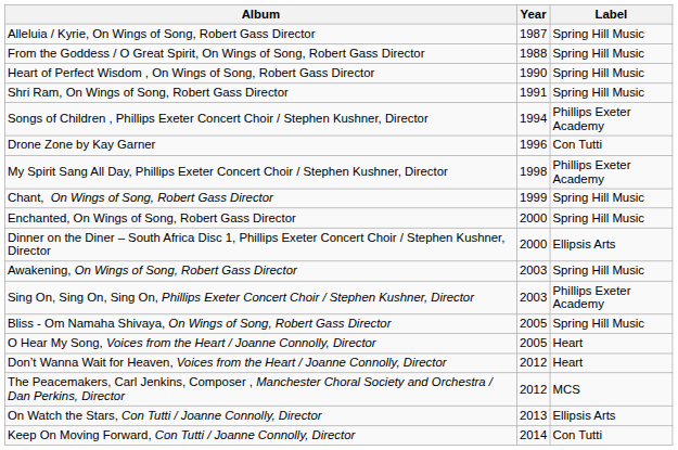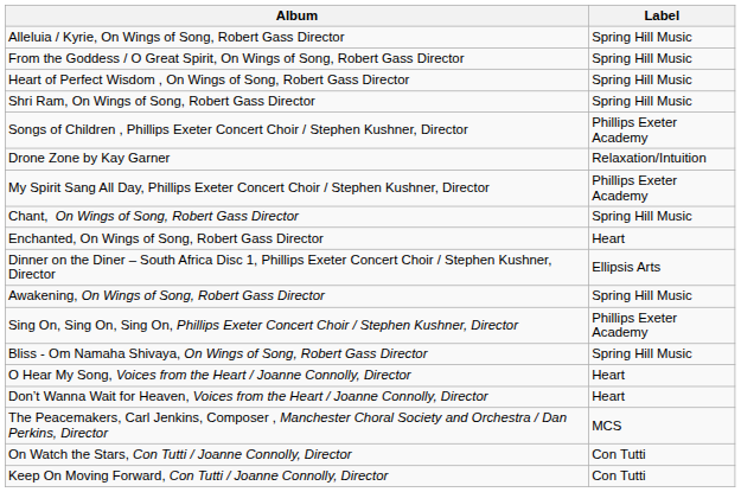- column: Year | 1987 | 1988 | 1990 | 1991 | 1994 | 1996 | 1998 | 1999 | 2000 | 2000 | 2003 | 2003 | 2005 | 2005 | 2012 | 2012 | 2013 | 2014
Drone Zone by Kay Garner | Label: Con Tutti -> Relaxation/Intuition
Enchanted, On Wings of Song, Robert Gass Director | Label: Spring Hill Music -> Heart
On Watch the Stars, Con Tutti / Joanne Connolly, Director | Label: Ellipsis Arts -> Con Tutti
